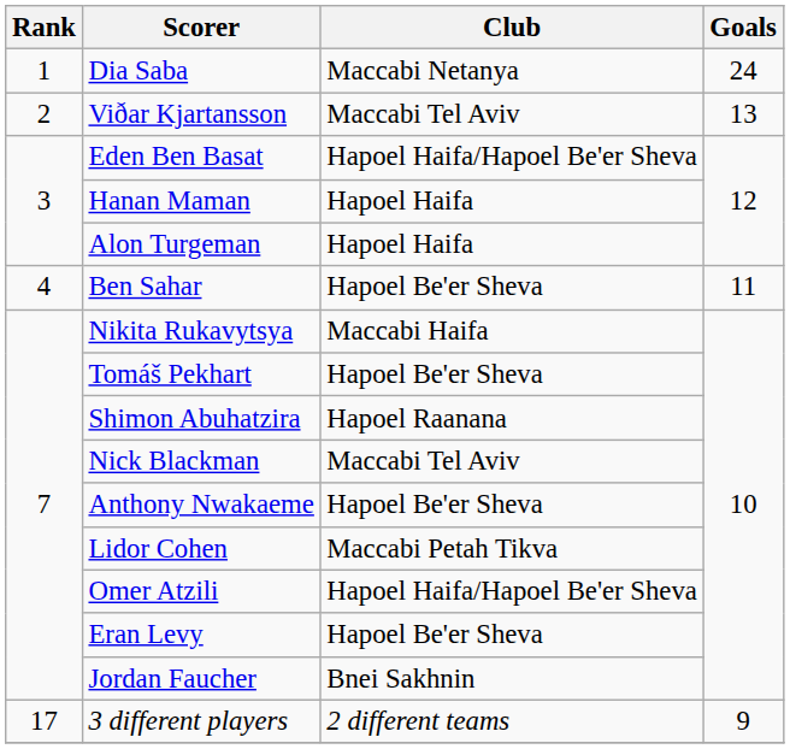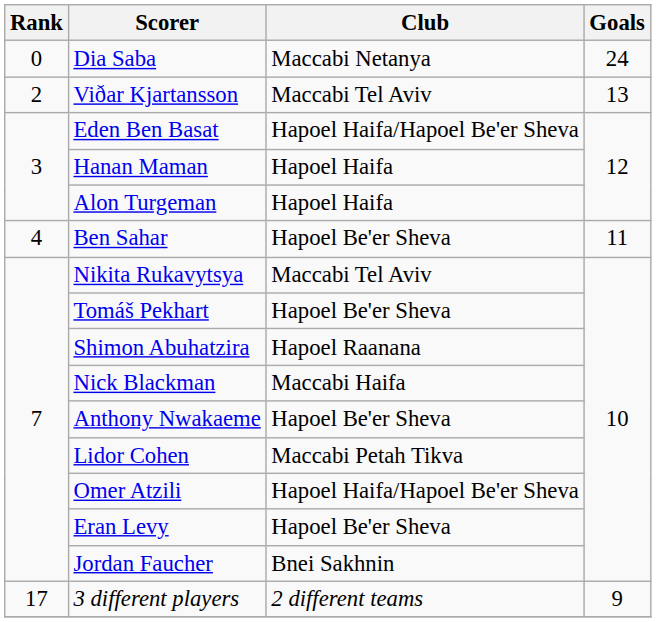Dia Saba | Rank: 1 -> 0
Nikita Rukavytsya | Club: Maccabi Haifa -> Maccabi Tel Aviv
Nick Blackman | Club: Maccabi Tel Aviv -> Maccabi Haifa
